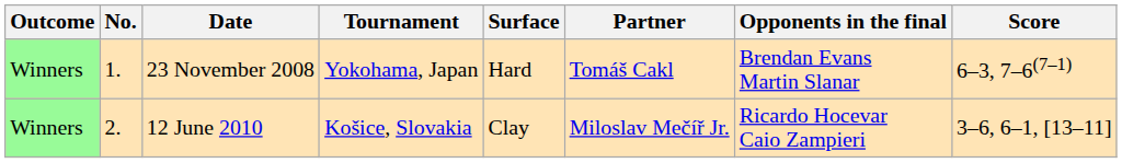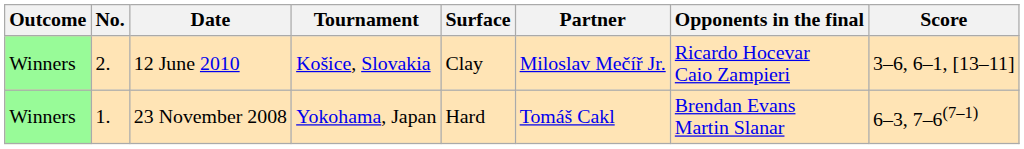rows swapped: 23 November 2008 <-> 12 June 2010
